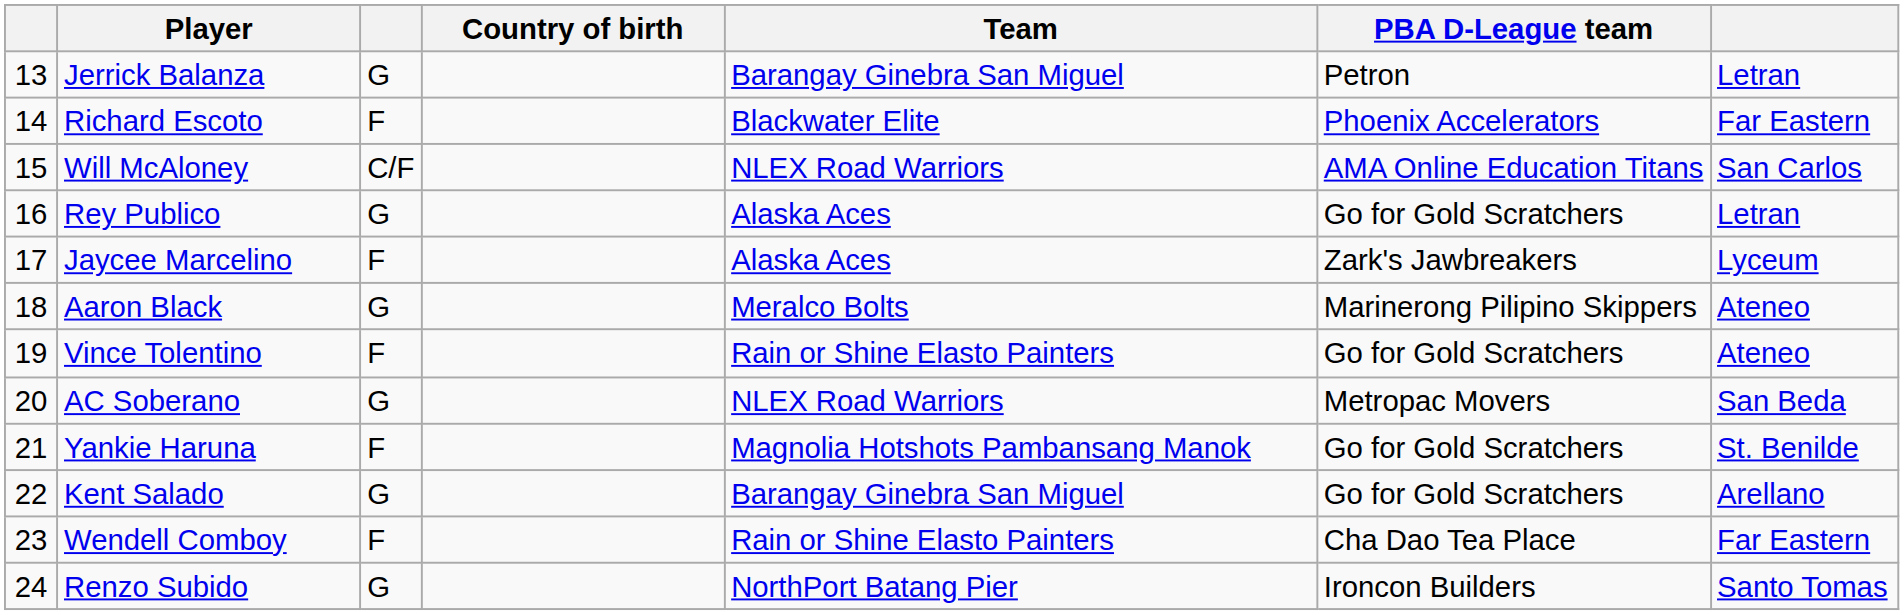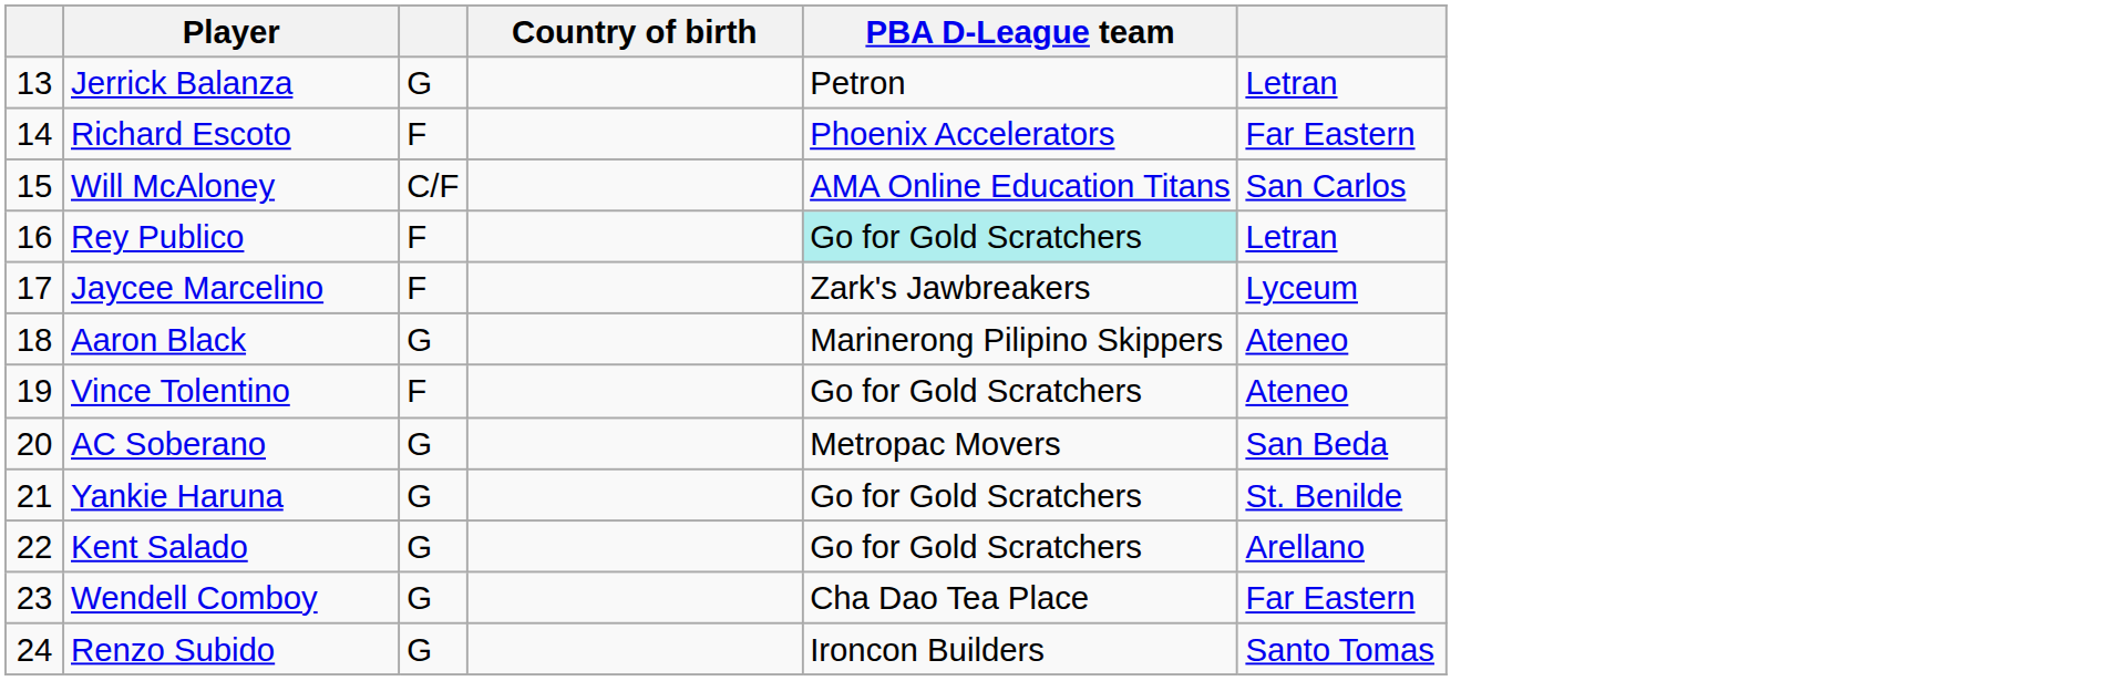- column: Team | Barangay Ginebra San Miguel | Blackwater Elite | NLEX Road Warriors | Alaska Aces | Alaska Aces | Meralco Bolts | Rain or Shine Elasto Painters | NLEX Road Warriors | Magnolia Hotshots Pambansang Manok | Barangay Ginebra San Miguel | Rain or Shine Elasto Painters | NorthPort Batang Pier
Rey Publico | column 3: G -> F
Rey Publico | PBA D-League team: no background -> paleturquoise background
Yankie Haruna | column 3: F -> G
Wendell Comboy | column 3: F -> G
